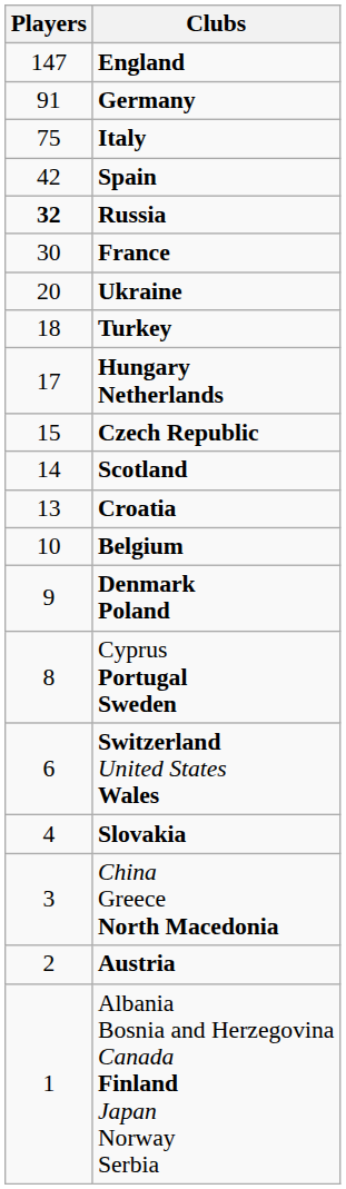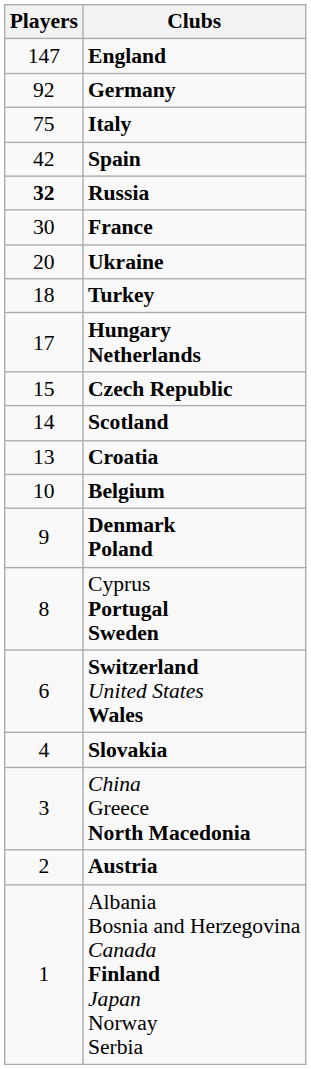Germany | Players: 91 -> 92
